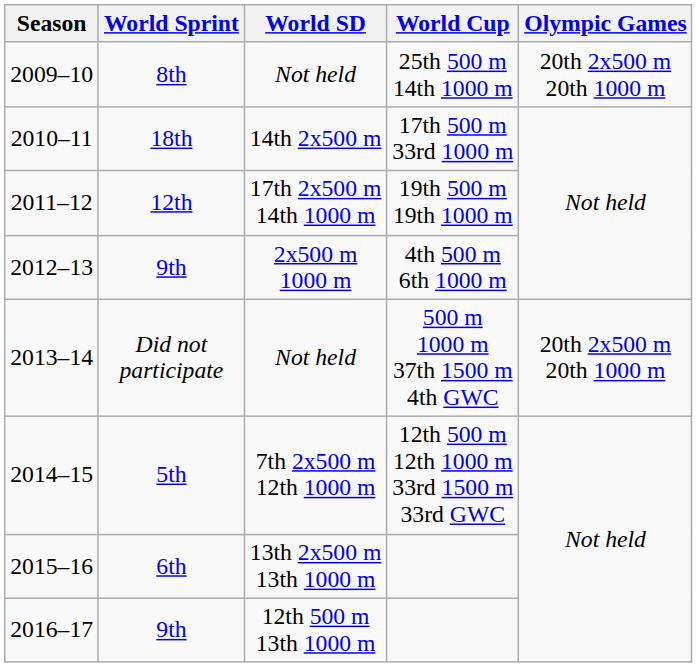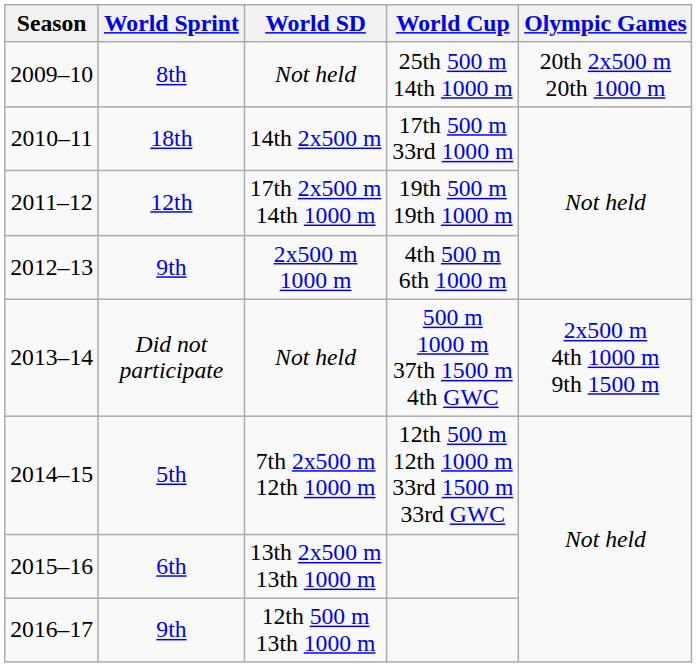2013–14 | Olympic Games: 20th 2x500 m 20th 1000 m -> 2x500 m 4th 1000 m 9th 1500 m
